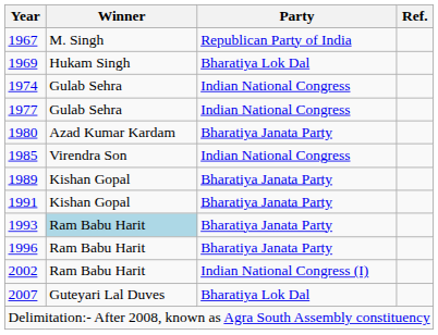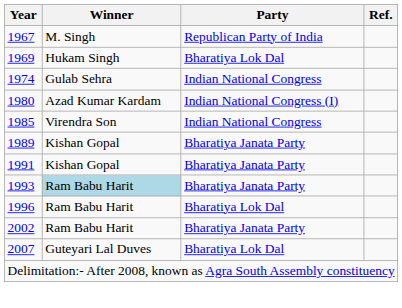- row: 1977 | Gulab Sehra | Indian National Congress
1980 | Party: Bharatiya Janata Party -> Indian National Congress (I)
1996 | Party: Bharatiya Janata Party -> Bharatiya Lok Dal
2002 | Party: Indian National Congress (I) -> Bharatiya Janata Party
